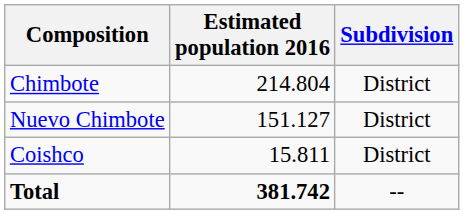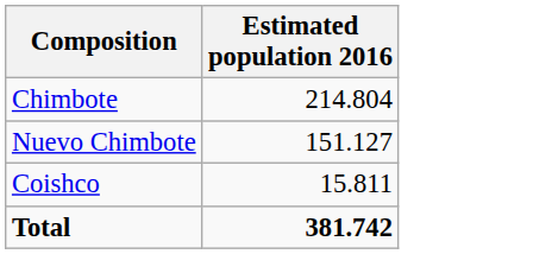- column: Subdivision | District | District | District | --
